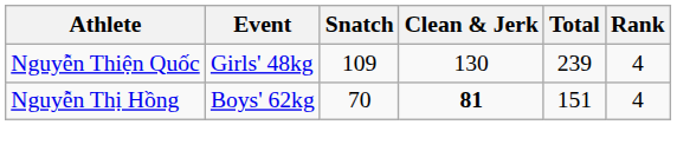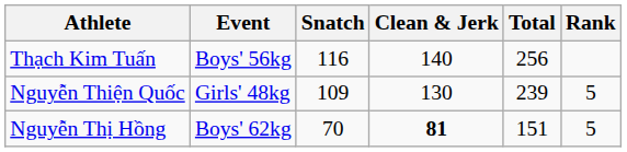+ row: Thạch Kim Tuấn | Boys' 56kg | 116 | 140 | 256
Nguyễn Thiện Quốc | Rank: 4 -> 5
Nguyễn Thị Hồng | Rank: 4 -> 5
